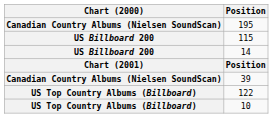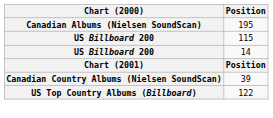195 | Chart (2000): Canadian Country Albums (Nielsen SoundScan) -> Canadian Albums (Nielsen SoundScan)
- row: US Top Country Albums (Billboard) | 10
